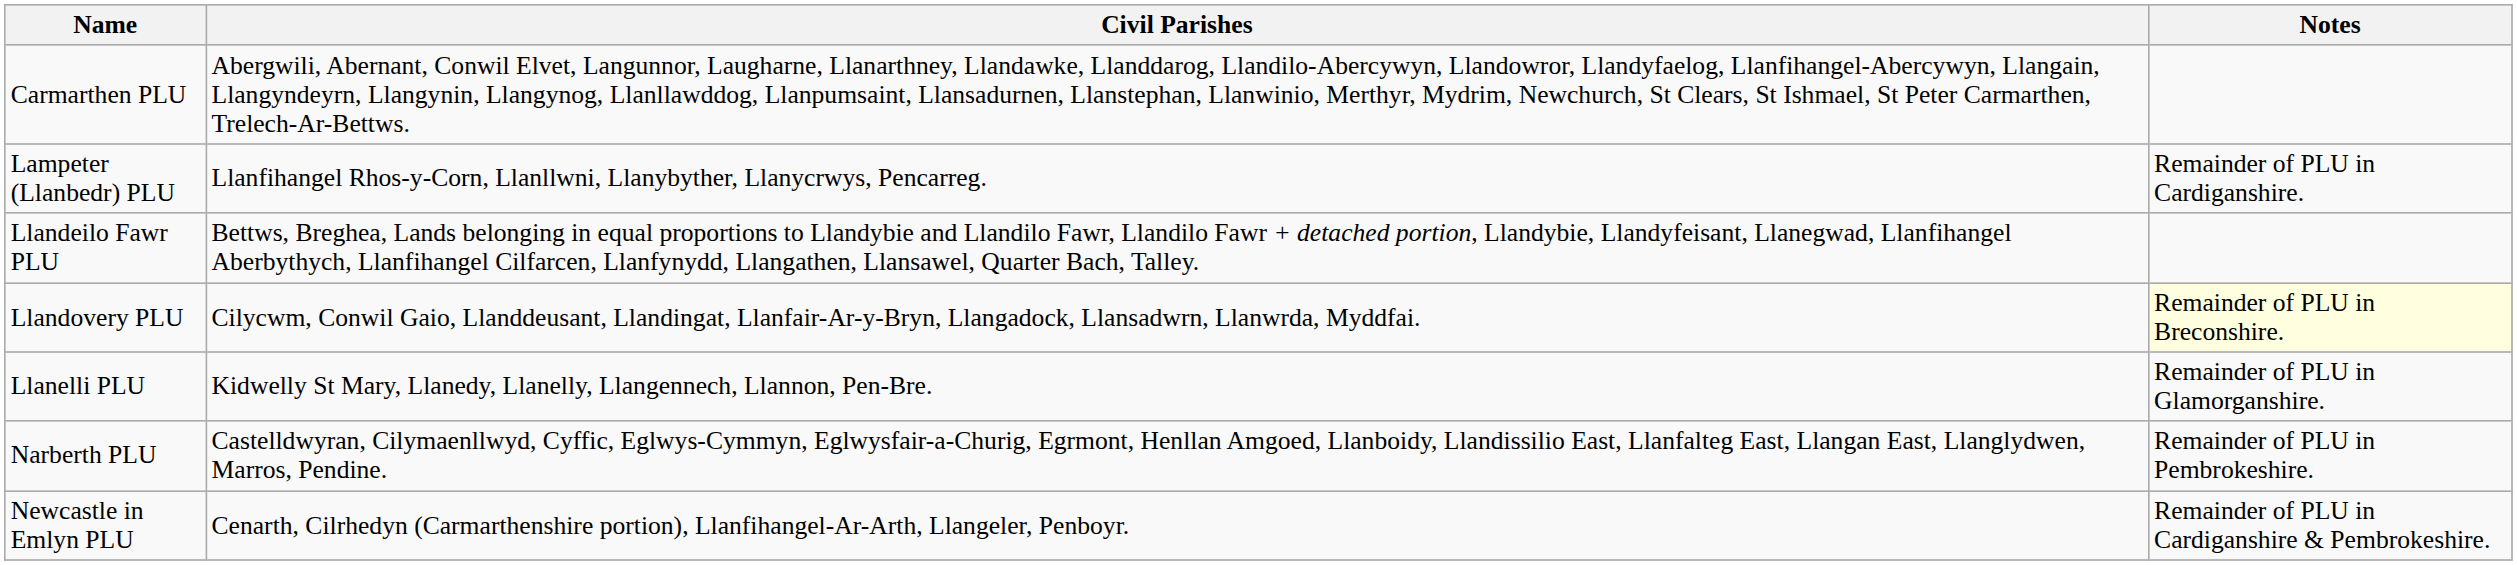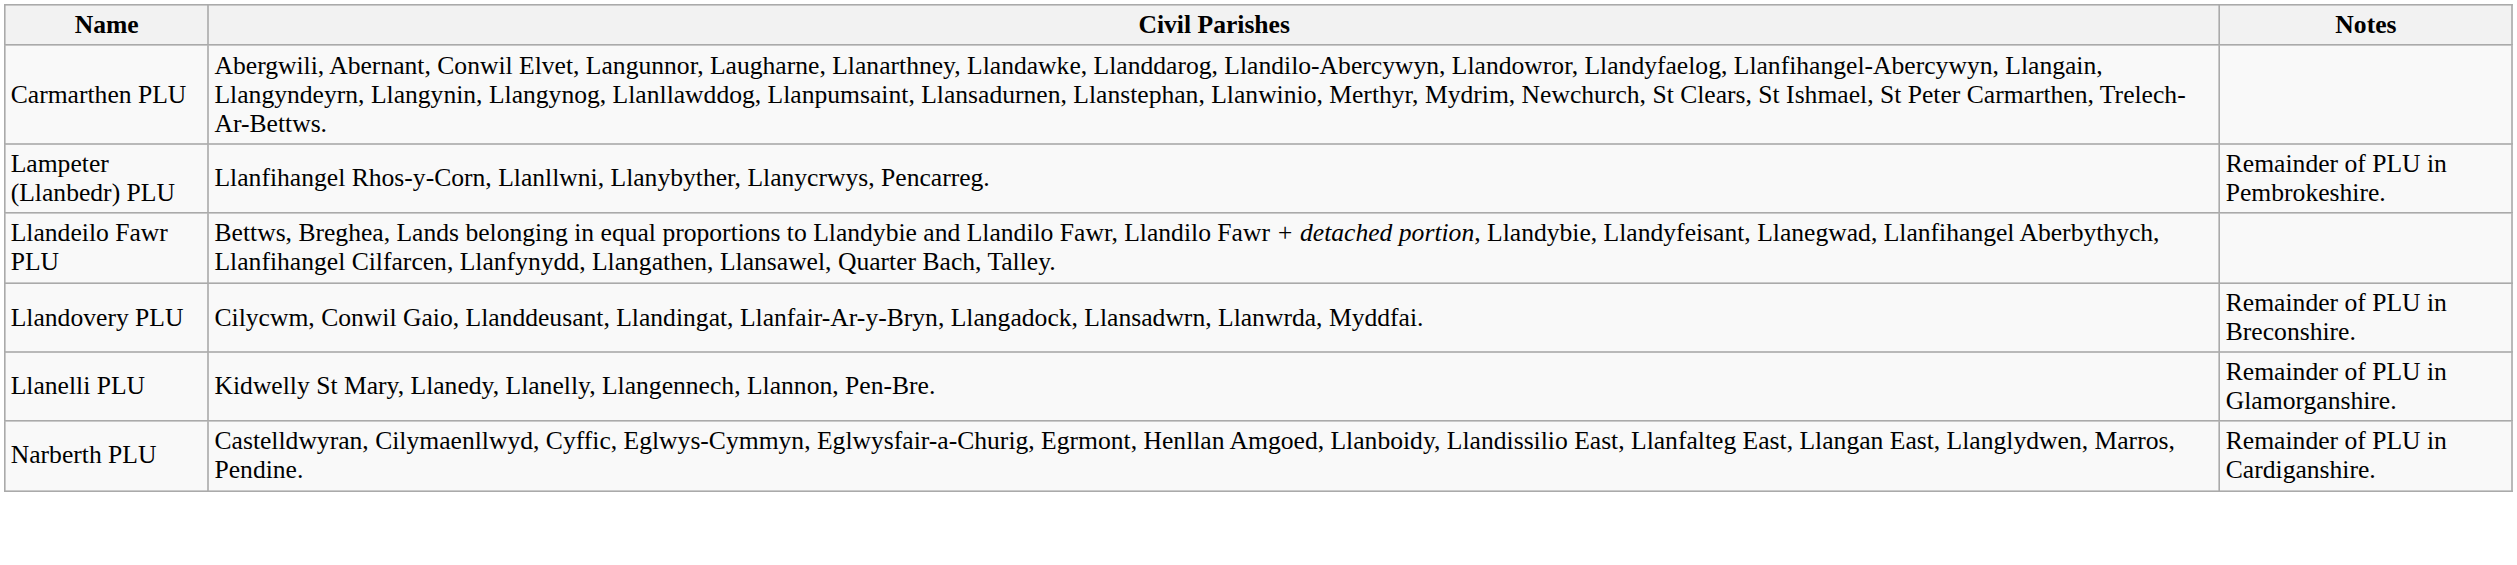Lampeter (Llanbedr) PLU | Notes: Remainder of PLU in Cardiganshire. -> Remainder of PLU in Pembrokeshire.
Llandovery PLU | Notes: lightyellow background -> no background
Narberth PLU | Notes: Remainder of PLU in Pembrokeshire. -> Remainder of PLU in Cardiganshire.
- row: Newcastle in Emlyn PLU | Cenarth, Cilrhedyn (Carmarthenshire portion), Llanfihangel-Ar-Arth, Llangeler, Penboyr. | Remainder of PLU in Cardiganshire & Pembrokeshire.
